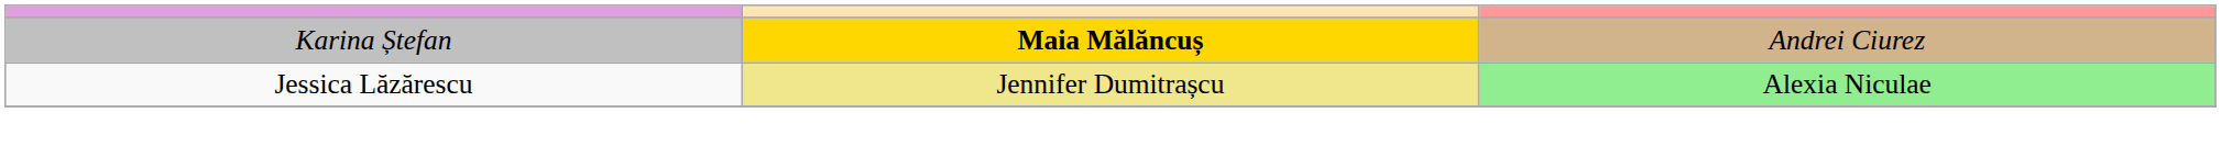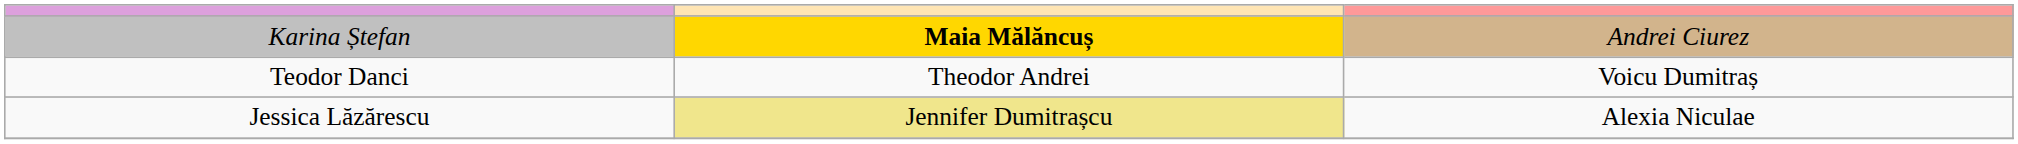+ row: Teodor Danci | Theodor Andrei | Voicu Dumitraș
Jessica Lăzărescu | column 3: lightgreen background -> no background
